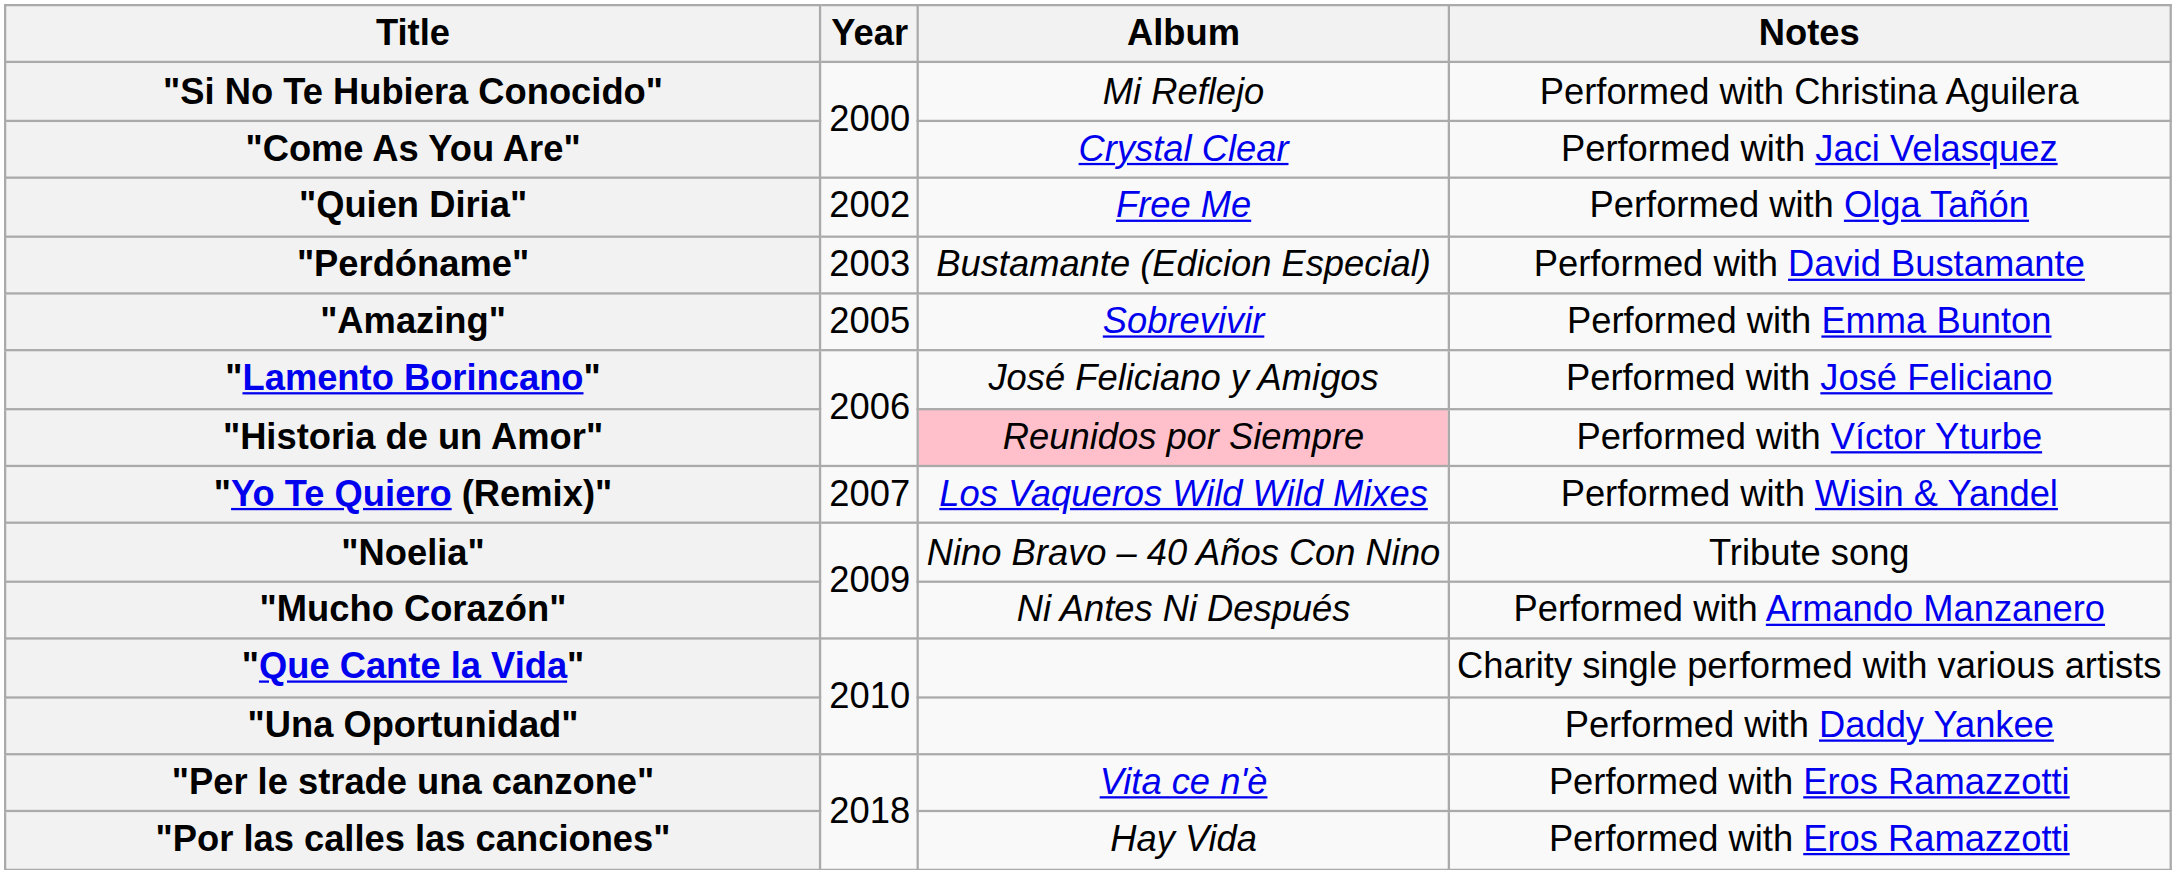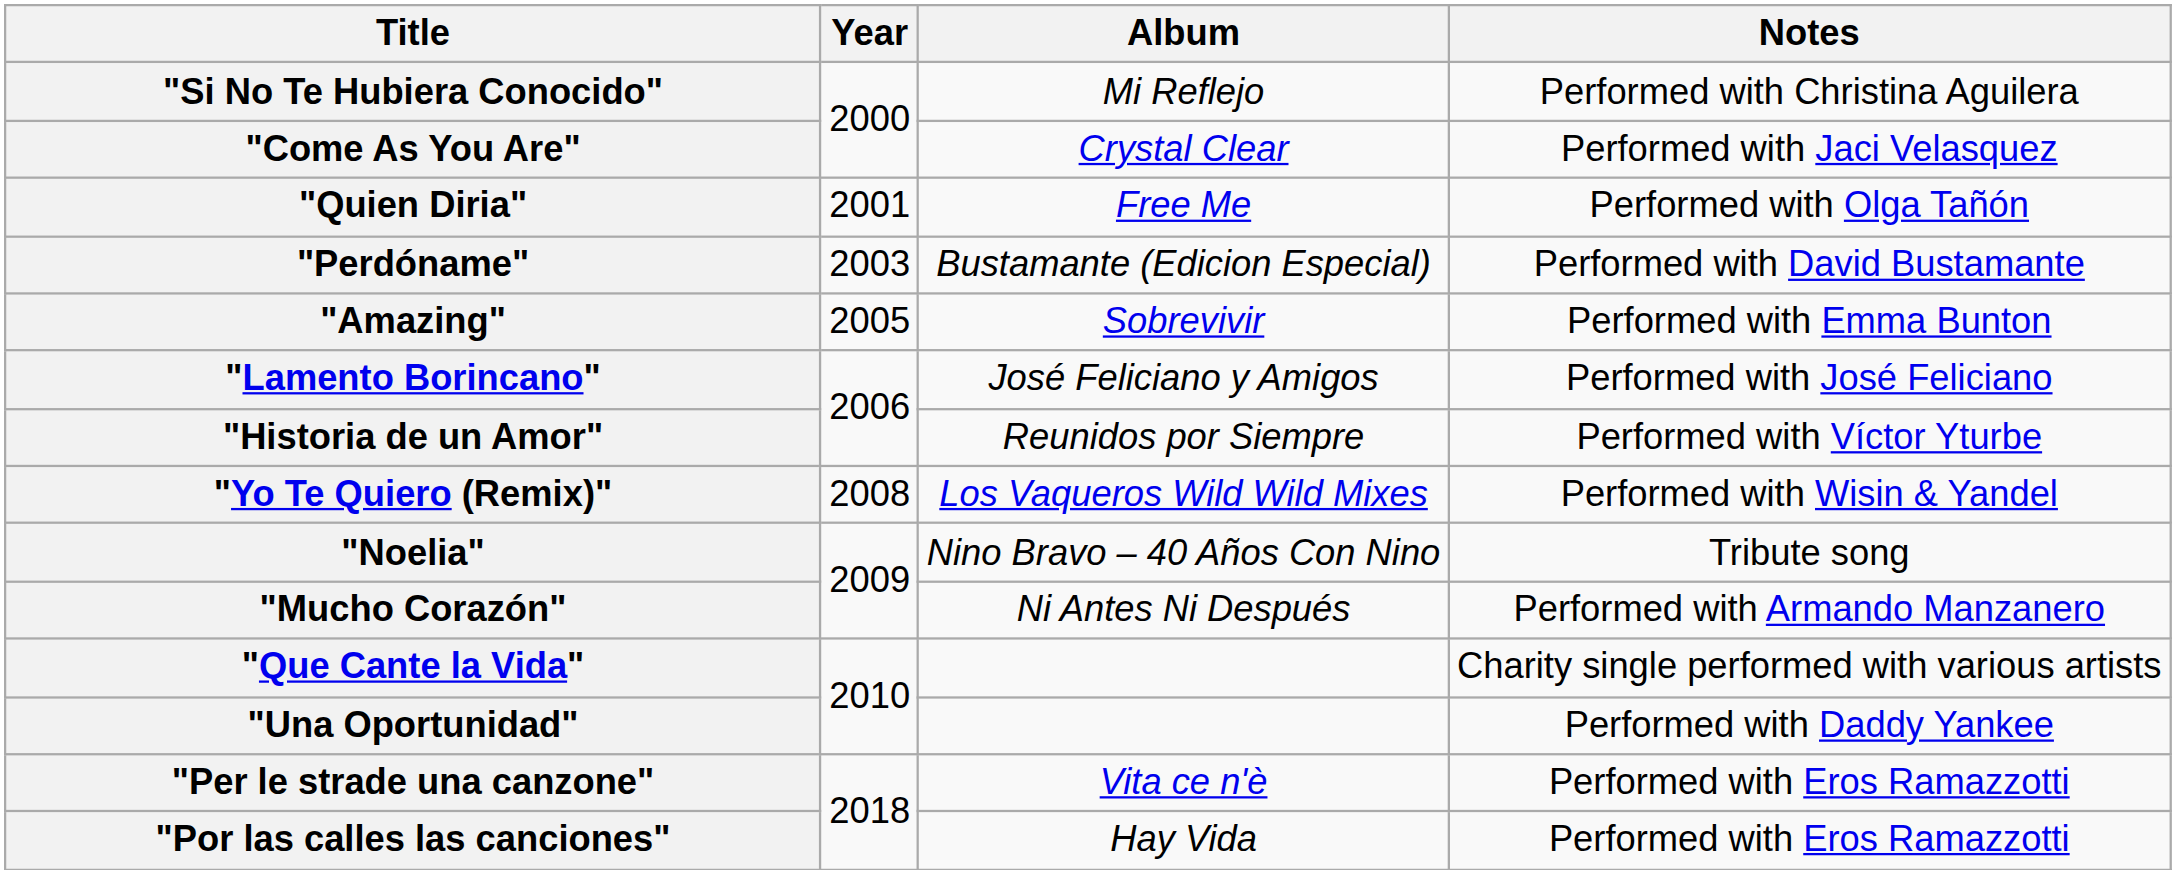"Quien Diria" | Year: 2002 -> 2001
"Historia de un Amor" | Album: pink background -> no background
"Yo Te Quiero (Remix)" | Year: 2007 -> 2008
